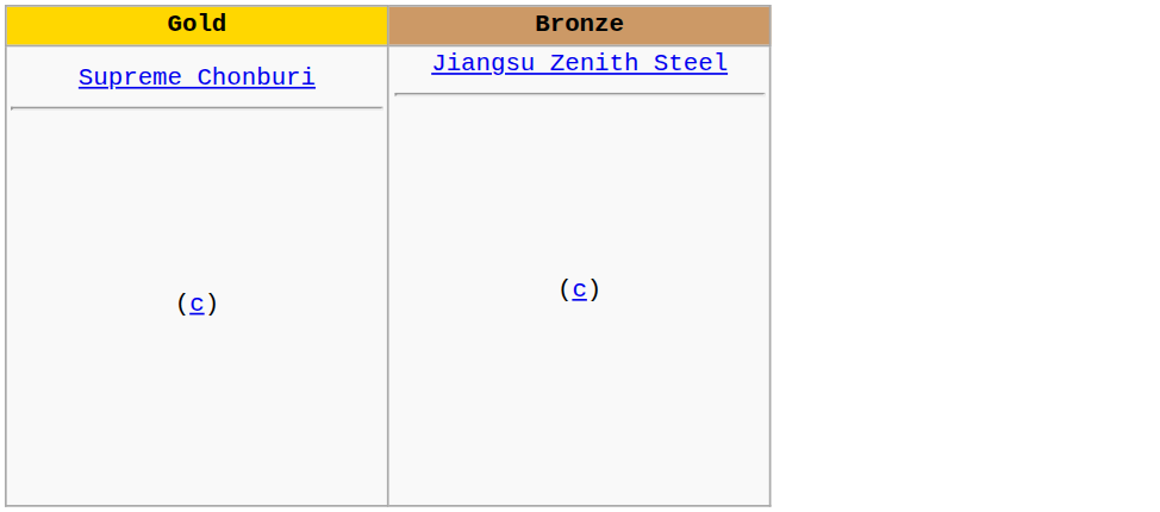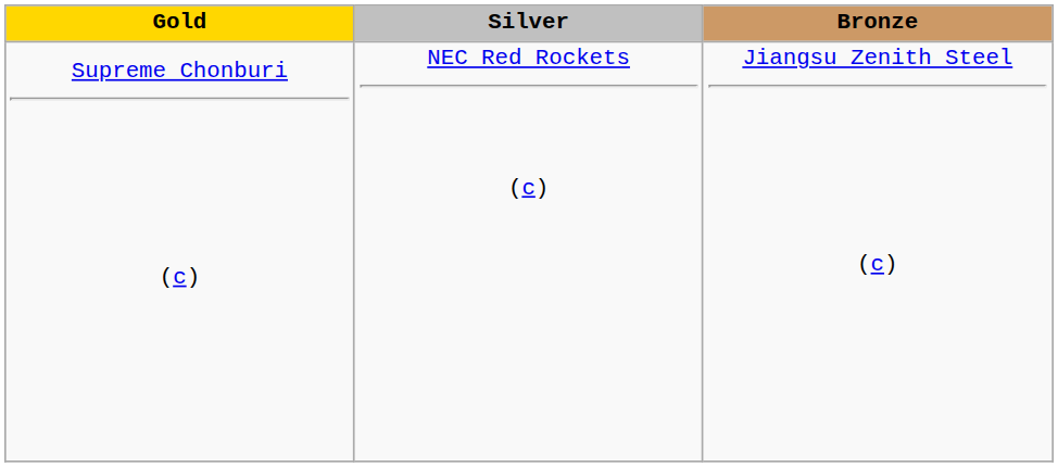+ column: Silver | NEC Red Rockets (c)
